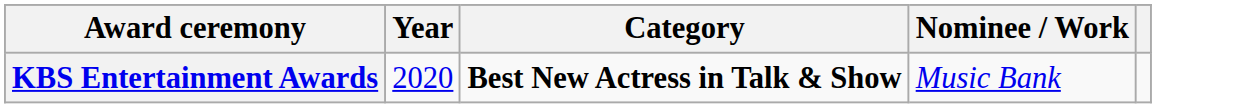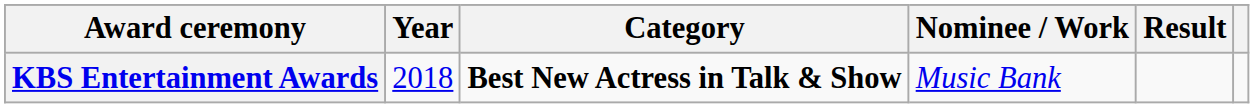+ column: Result
KBS Entertainment Awards | Year: 2020 -> 2018
